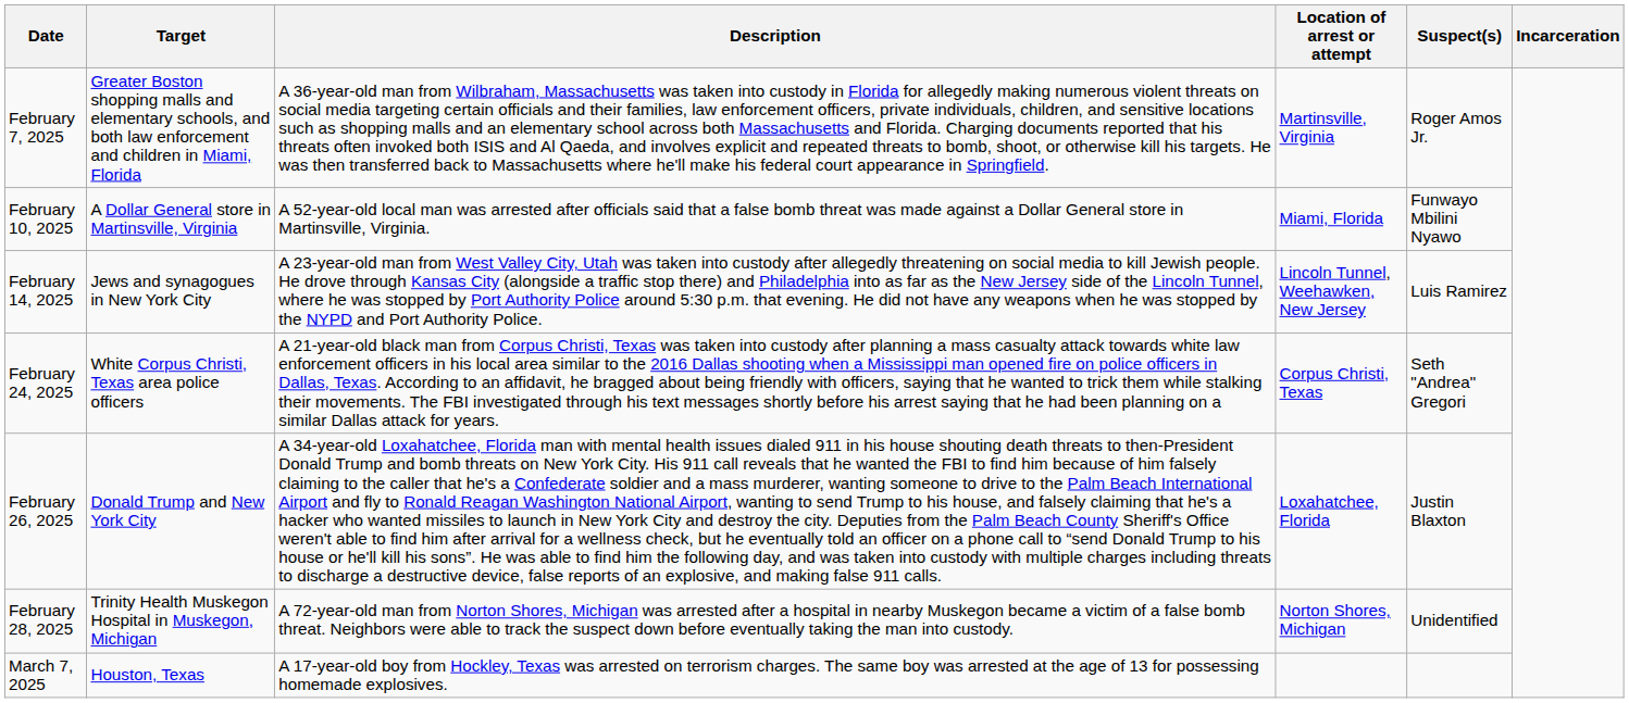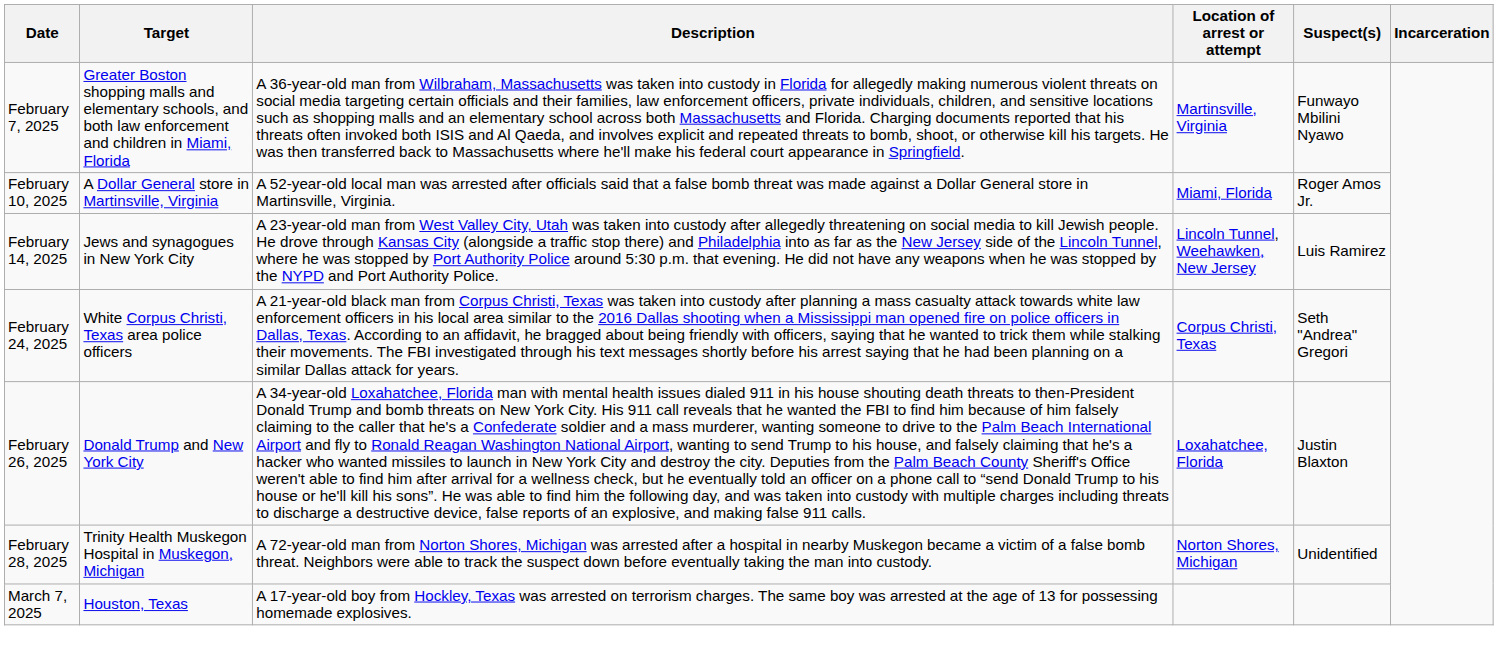February 7, 2025 | Suspect(s): Roger Amos Jr. -> Funwayo Mbilini Nyawo
February 10, 2025 | Suspect(s): Funwayo Mbilini Nyawo -> Roger Amos Jr.
